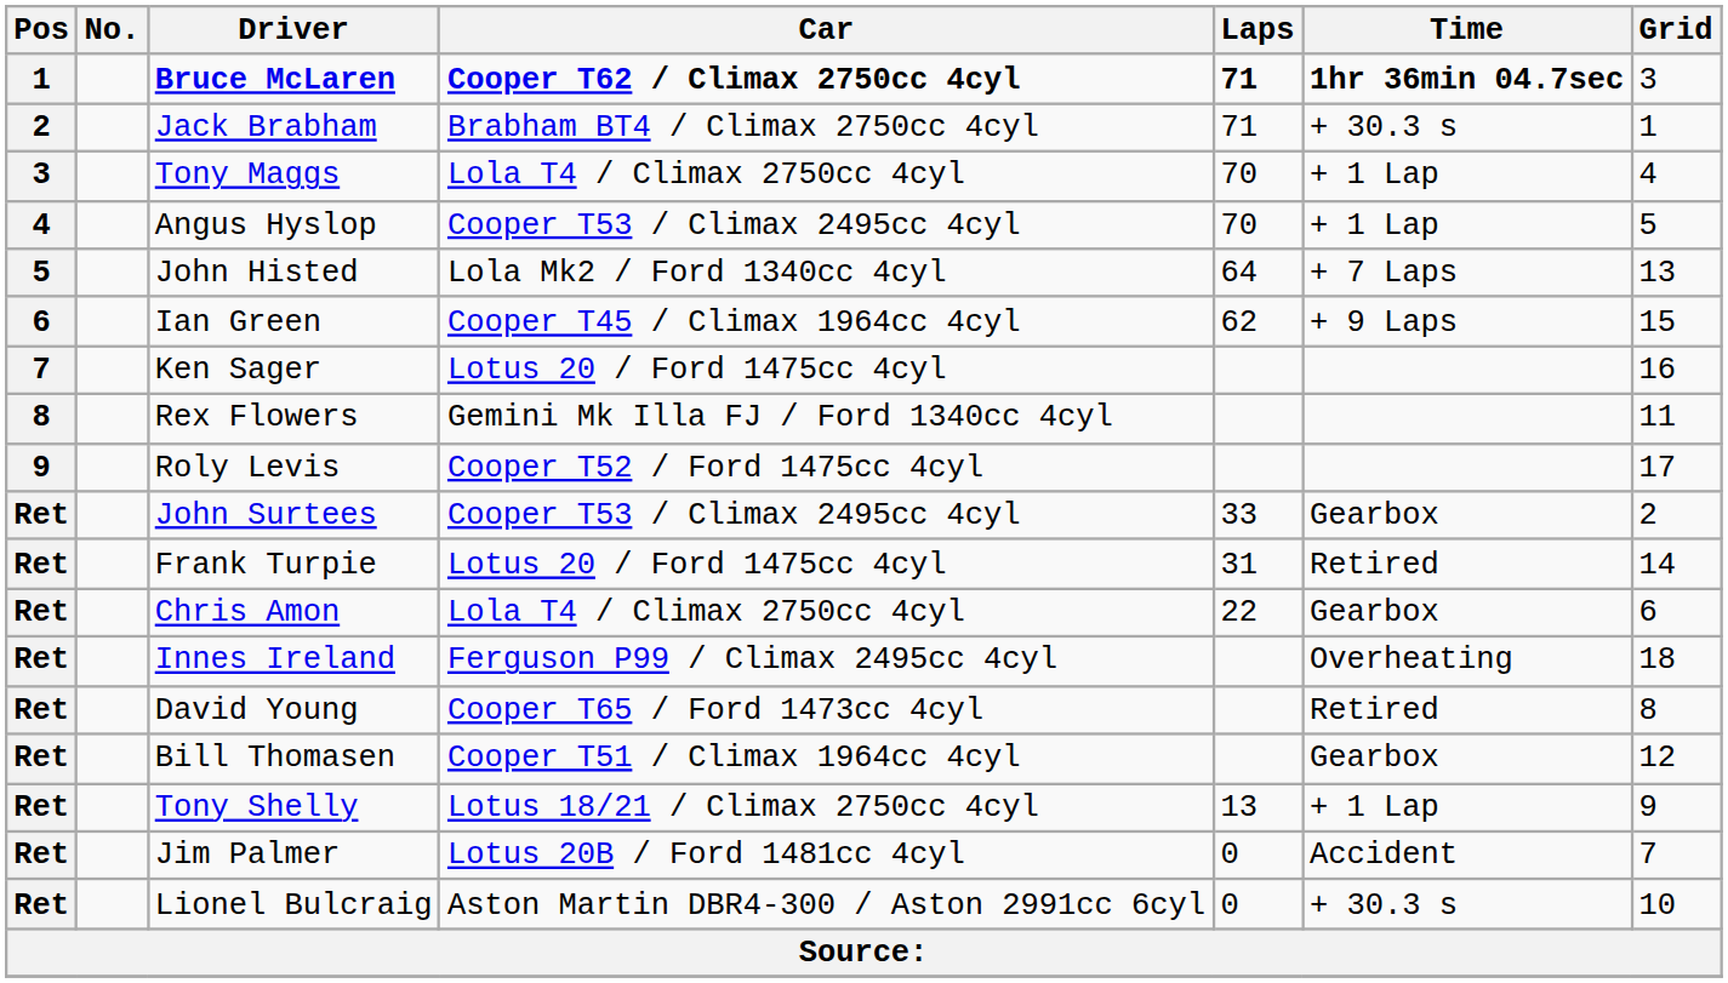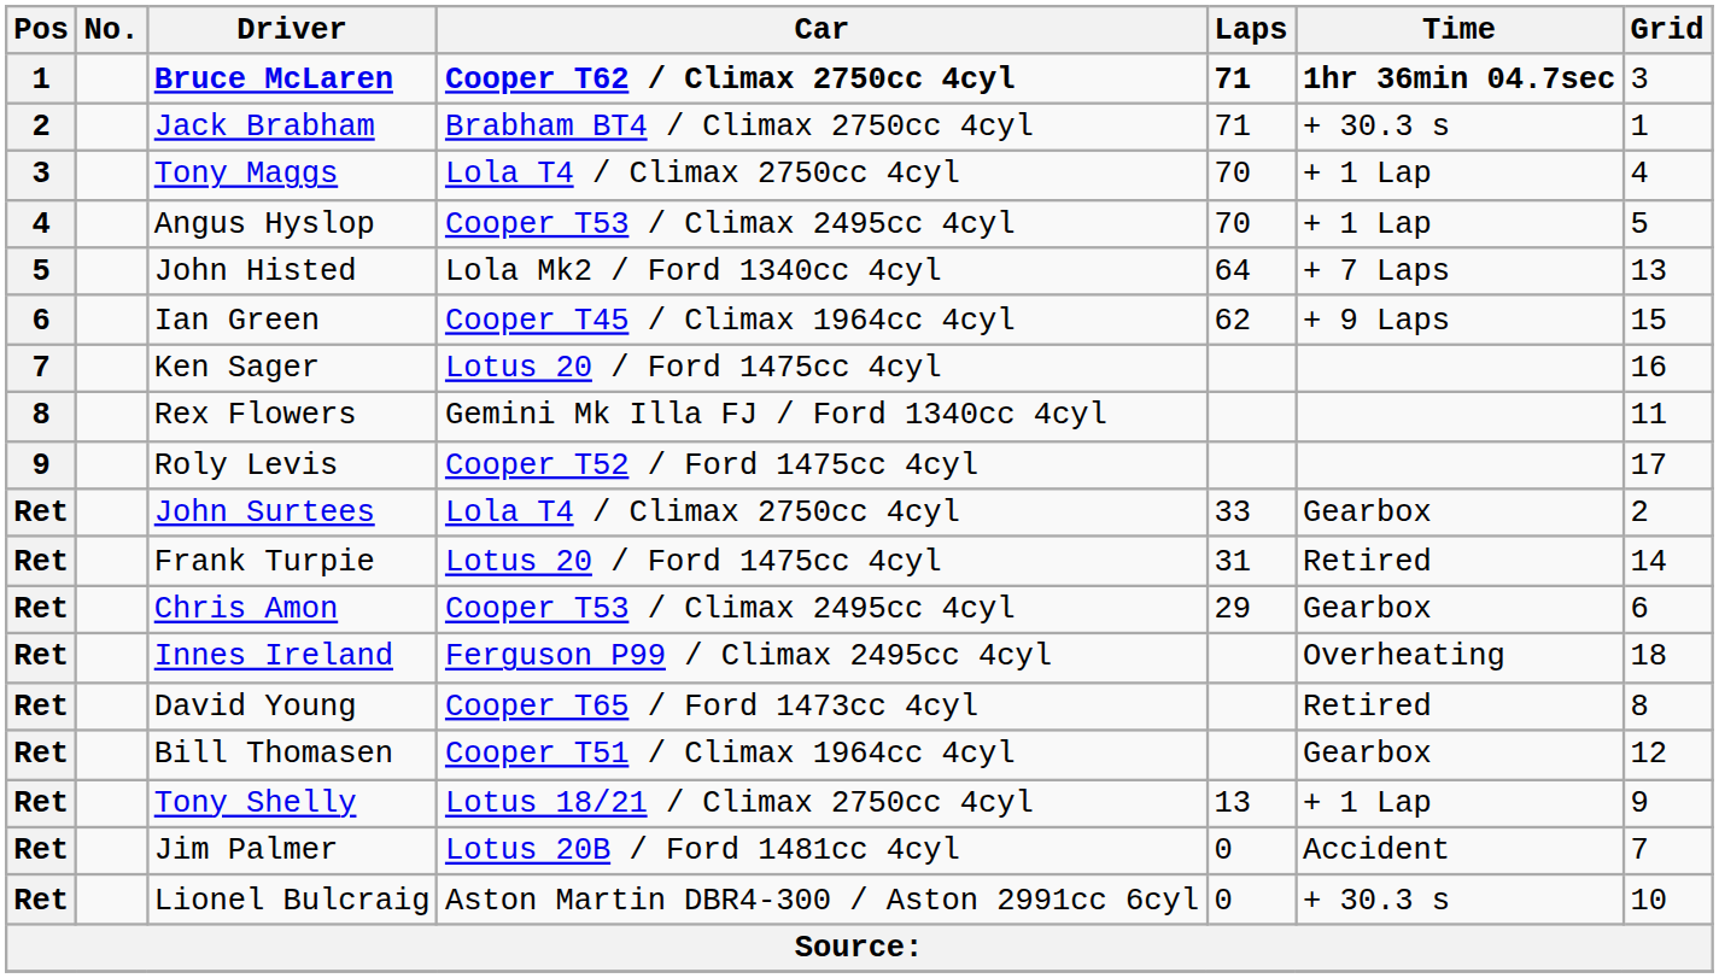John Surtees | Car: Cooper T53 / Climax 2495cc 4cyl -> Lola T4 / Climax 2750cc 4cyl
Chris Amon | Car: Lola T4 / Climax 2750cc 4cyl -> Cooper T53 / Climax 2495cc 4cyl
Chris Amon | Laps: 22 -> 29
